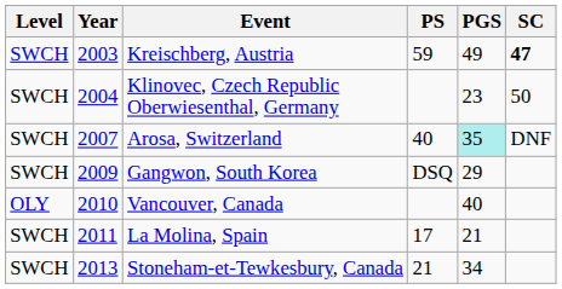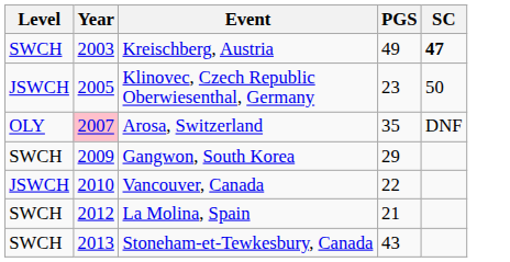- column: PS | 59 | 40 | DSQ | 17 | 21
Klinovec, Czech Republic Oberwiesenthal, Germany | Level: SWCH -> JSWCH
Klinovec, Czech Republic Oberwiesenthal, Germany | Year: 2004 -> 2005
Arosa, Switzerland | Level: SWCH -> OLY
Arosa, Switzerland | Year: no background -> pink background
Arosa, Switzerland | PGS: paleturquoise background -> no background
Vancouver, Canada | Level: OLY -> JSWCH
Vancouver, Canada | PGS: 40 -> 22
La Molina, Spain | Year: 2011 -> 2012
Stoneham-et-Tewkesbury, Canada | PGS: 34 -> 43
